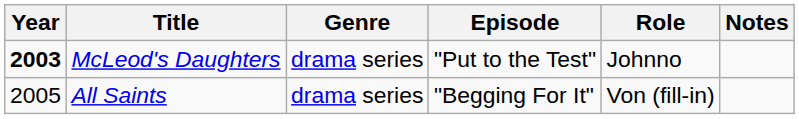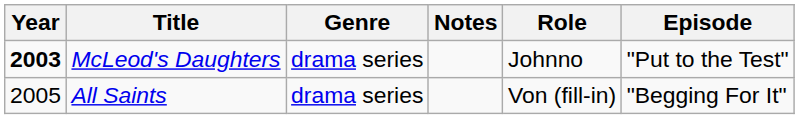columns swapped: Episode <-> Notes
